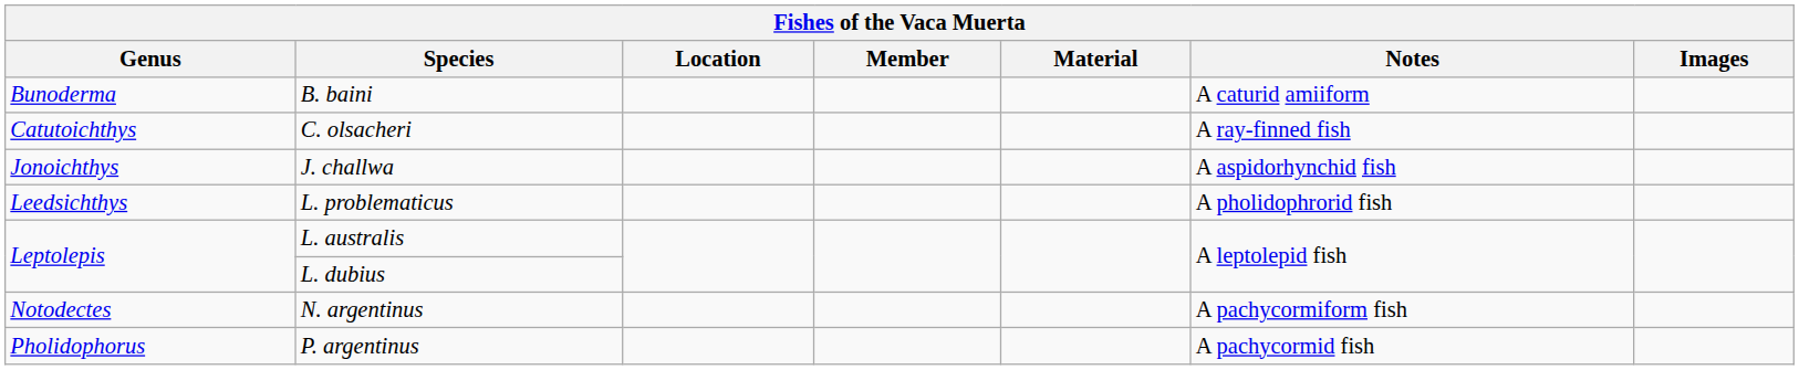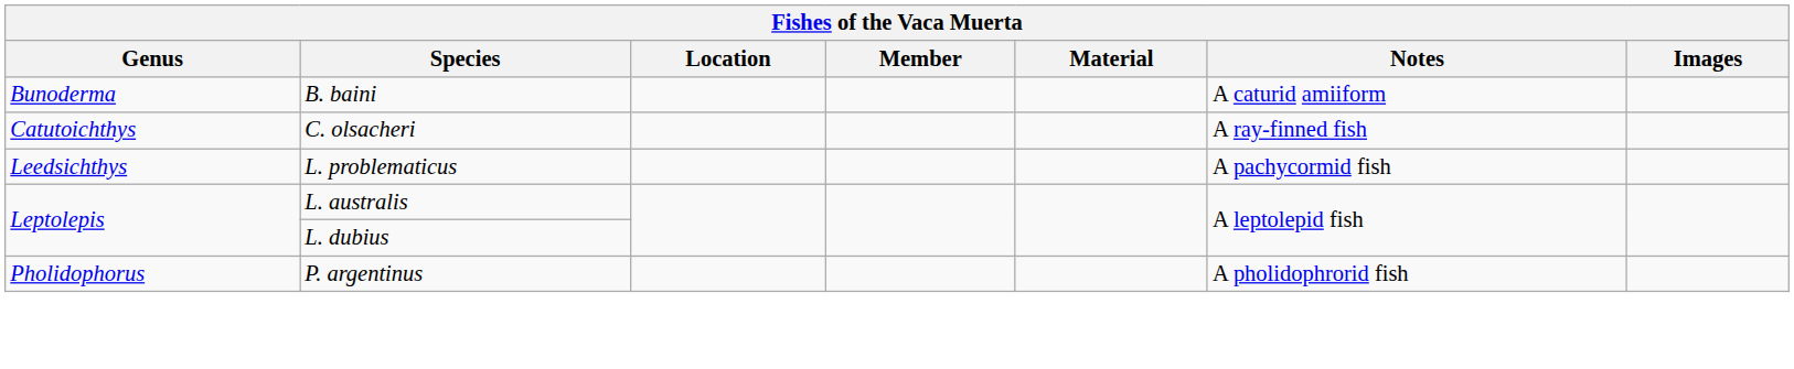- row: Jonoichthys | J. challwa | A aspidorhynchid fish
L. problematicus | Notes: A pholidophrorid fish -> A pachycormid fish
- row: Notodectes | N. argentinus | A pachycormiform fish
P. argentinus | Notes: A pachycormid fish -> A pholidophrorid fish
